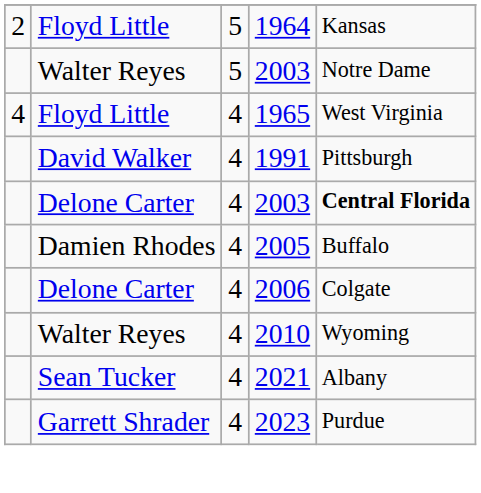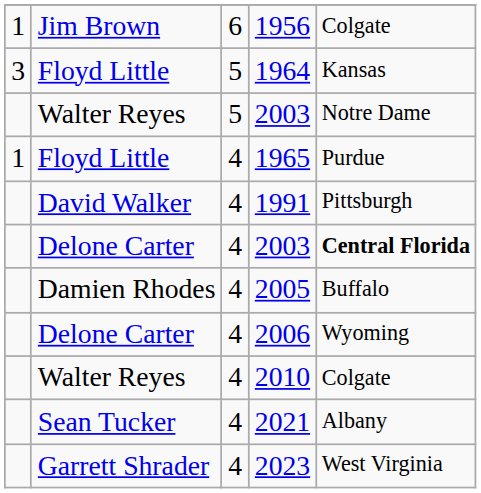+ row: 1 | Jim Brown | 6 | 1956 | Colgate
1964 | column 1: 2 -> 3
1965 | column 1: 4 -> 1
1965 | column 5: West Virginia -> Purdue
2006 | column 5: Colgate -> Wyoming
2010 | column 5: Wyoming -> Colgate
2023 | column 5: Purdue -> West Virginia
